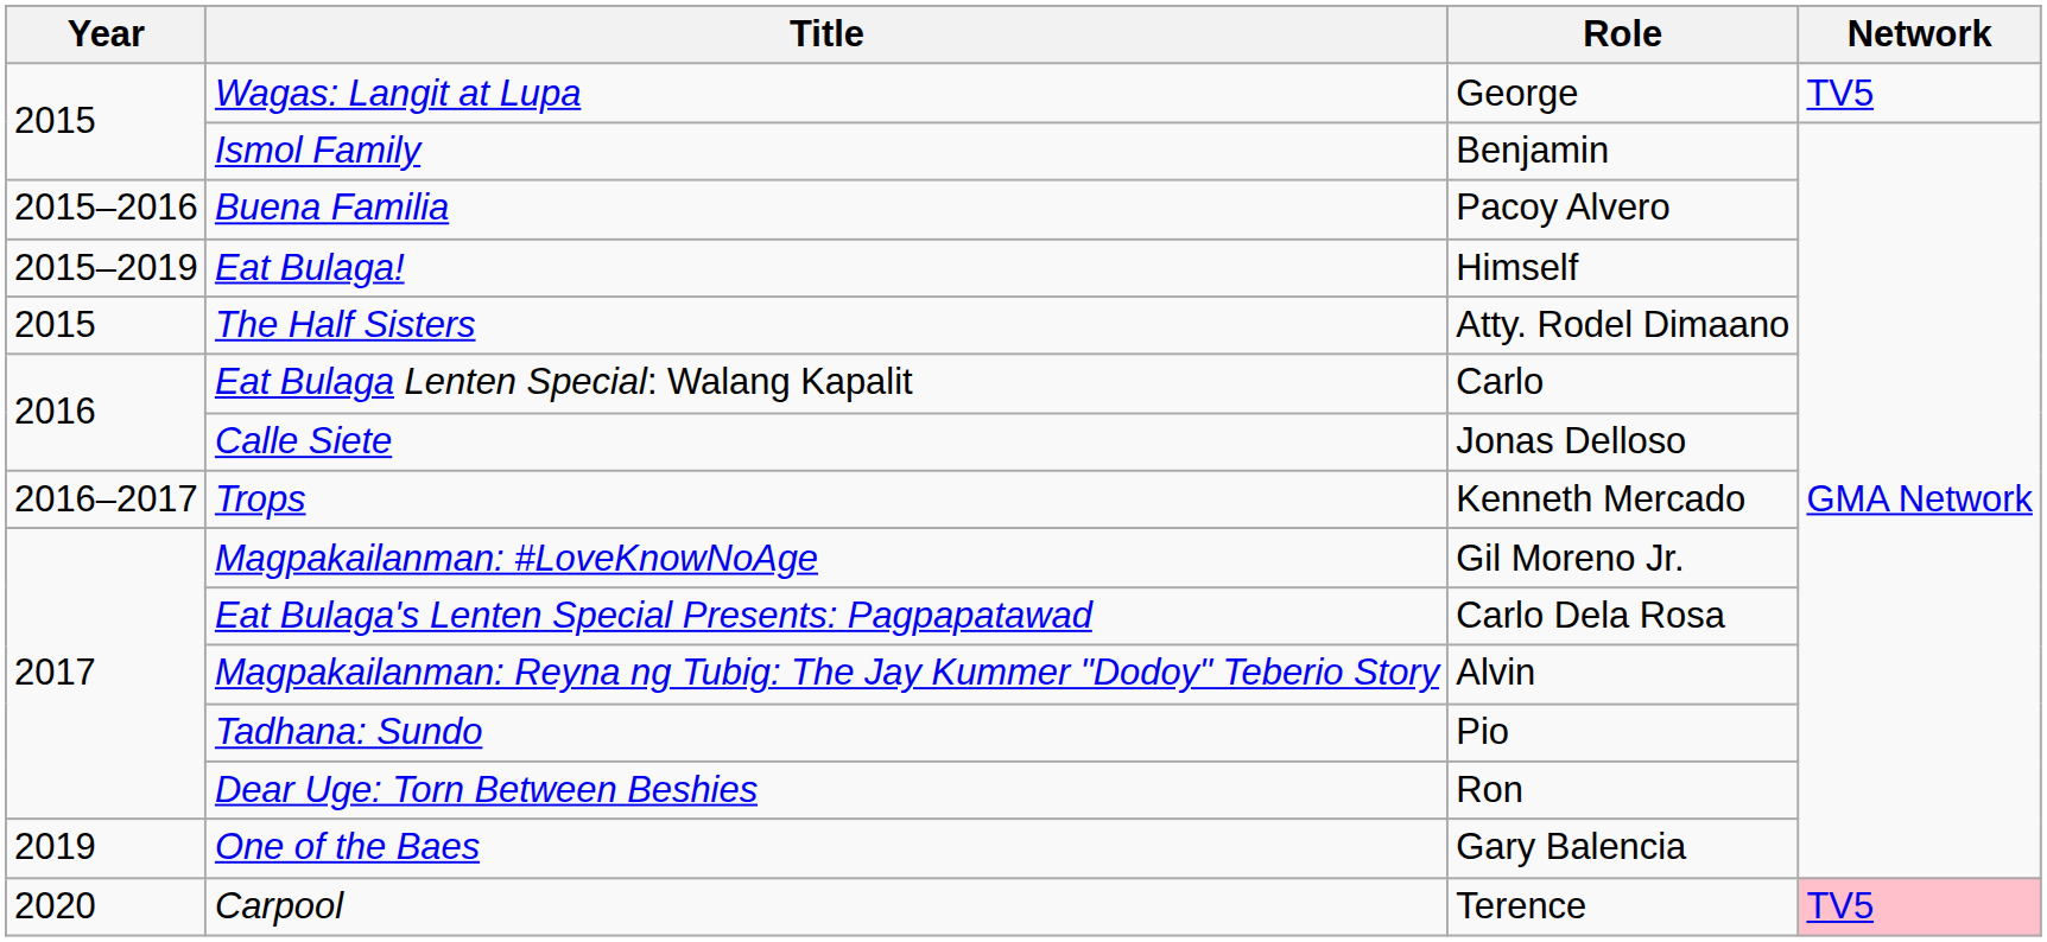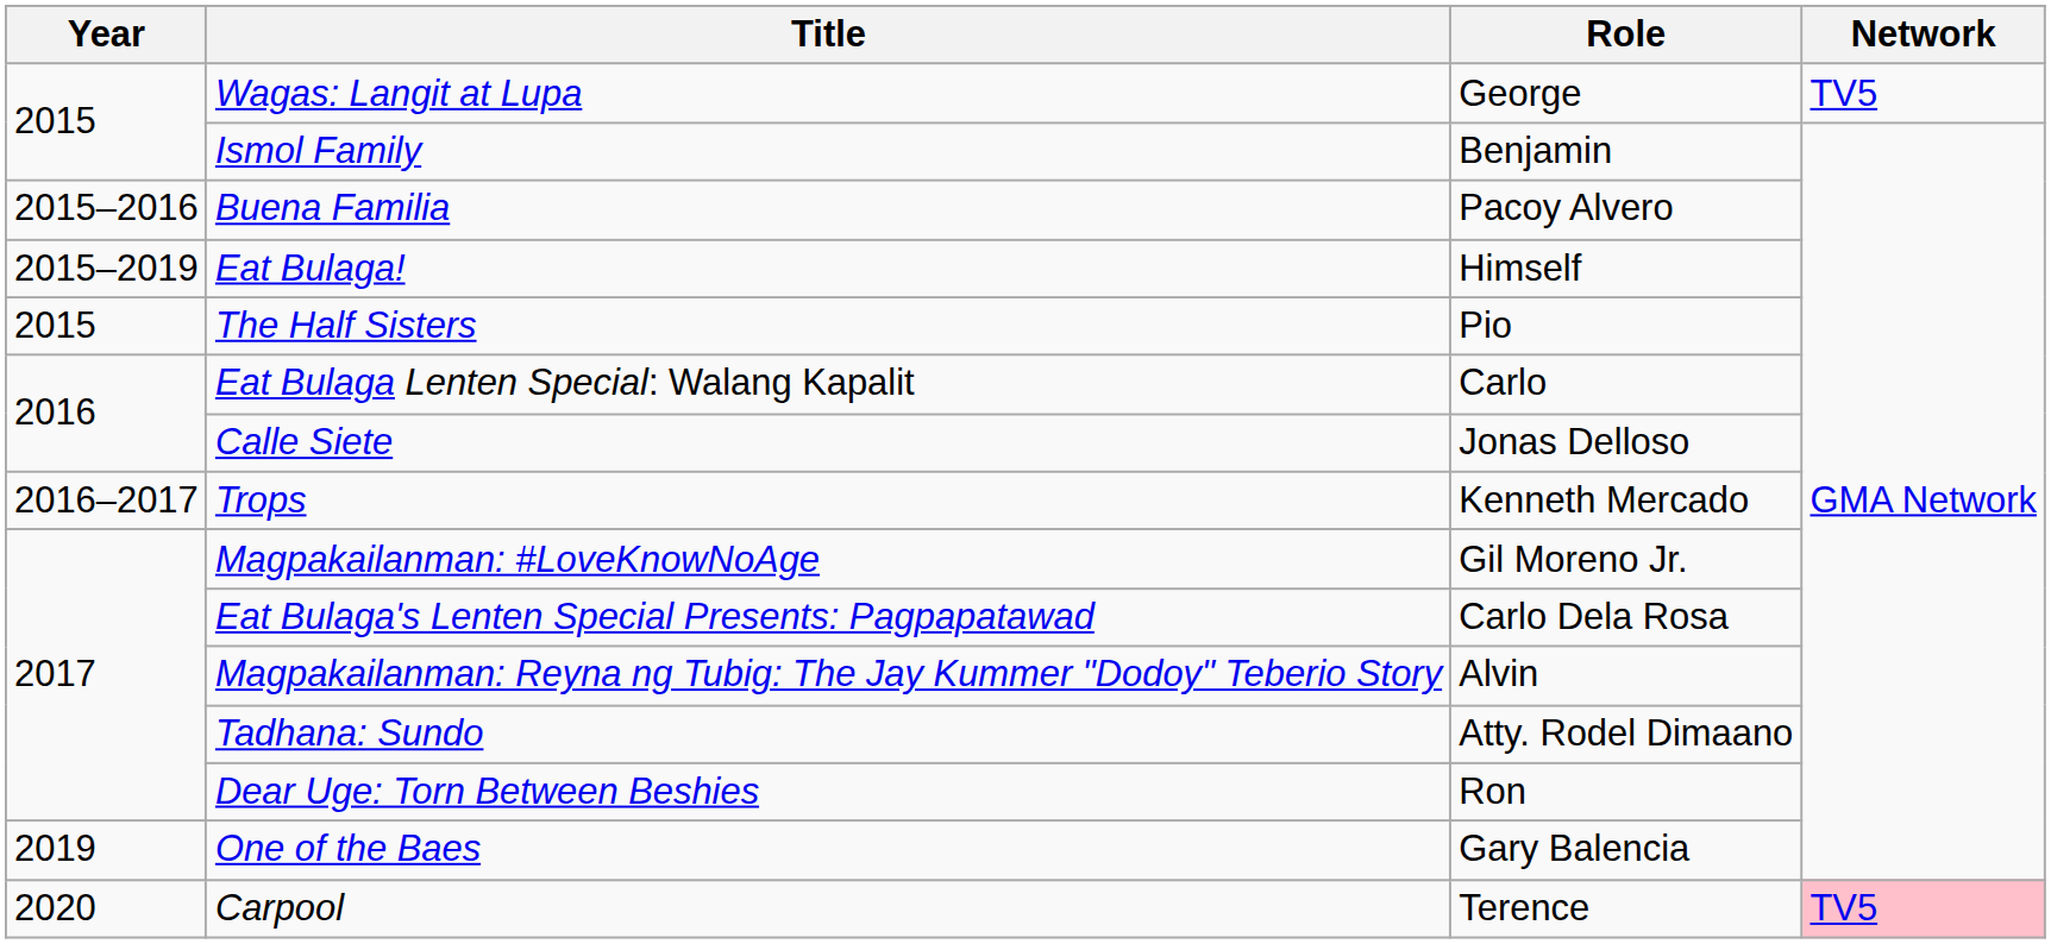The Half Sisters | Role: Atty. Rodel Dimaano -> Pio
Tadhana: Sundo | Role: Pio -> Atty. Rodel Dimaano
